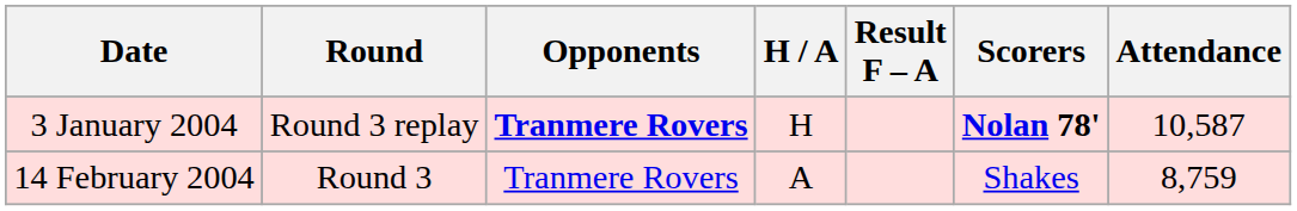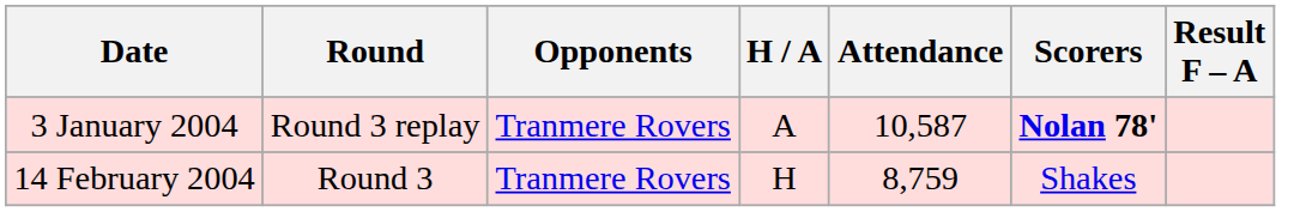columns swapped: Result F – A <-> Attendance
3 January 2004 | Opponents: bold -> normal
3 January 2004 | H / A: H -> A
14 February 2004 | H / A: A -> H
